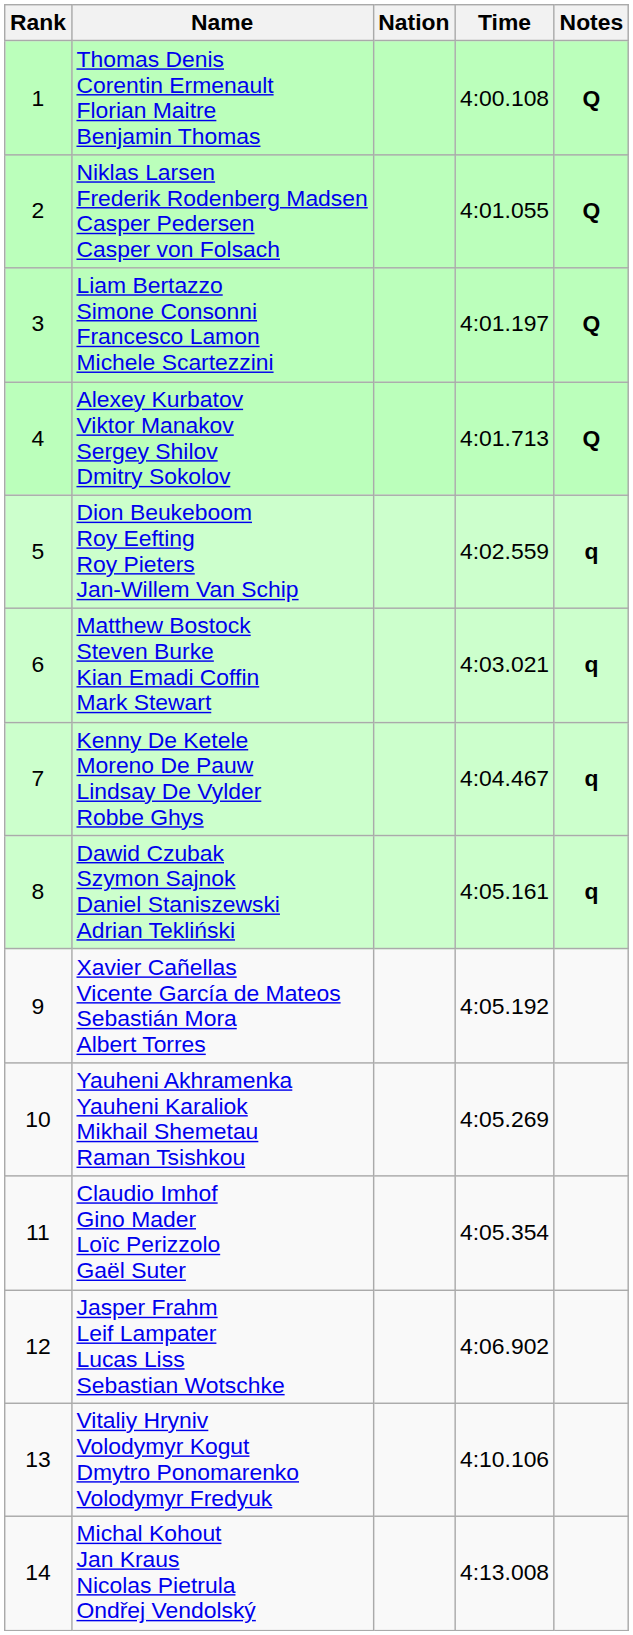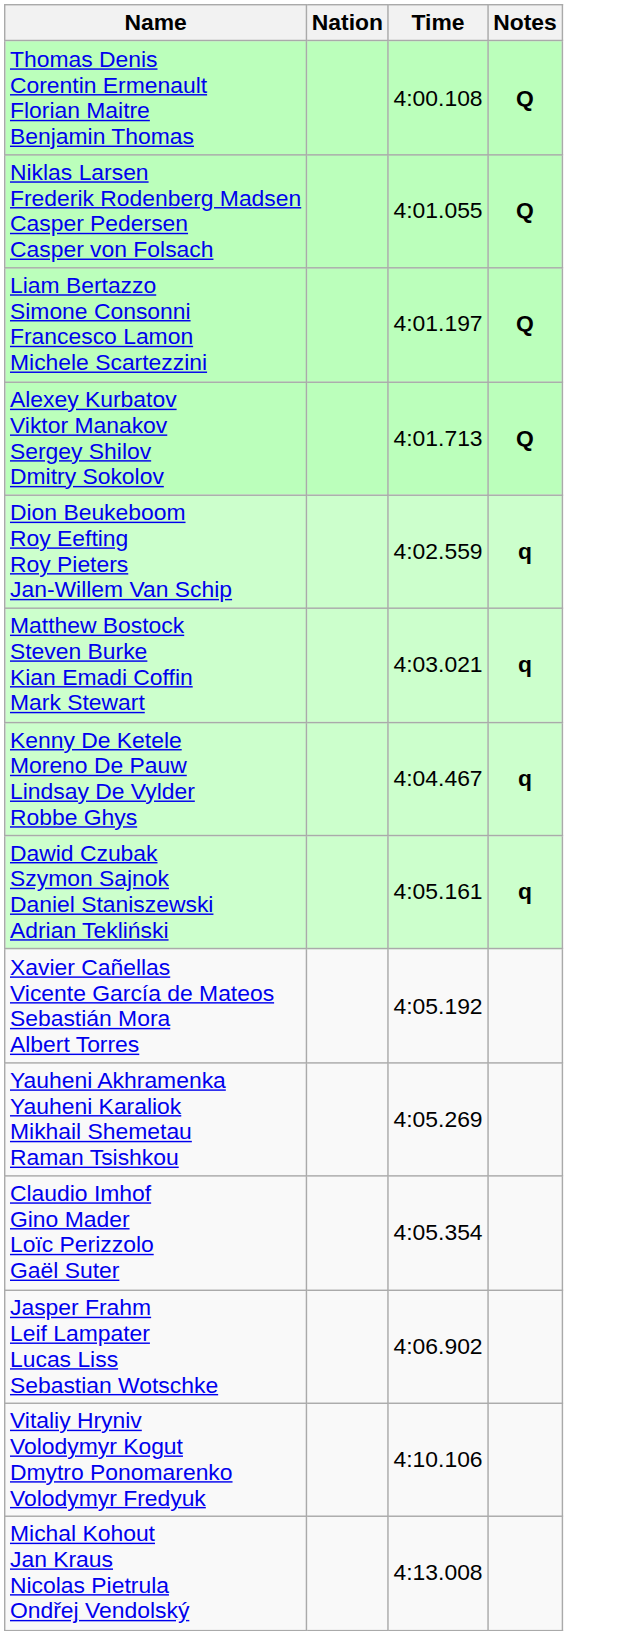- column: Rank | 1 | 2 | 3 | 4 | 5 | 6 | 7 | 8 | 9 | 10 | 11 | 12 | 13 | 14
